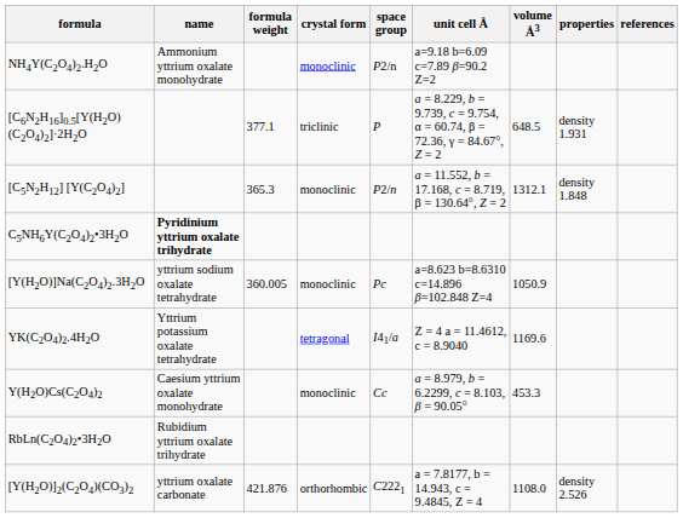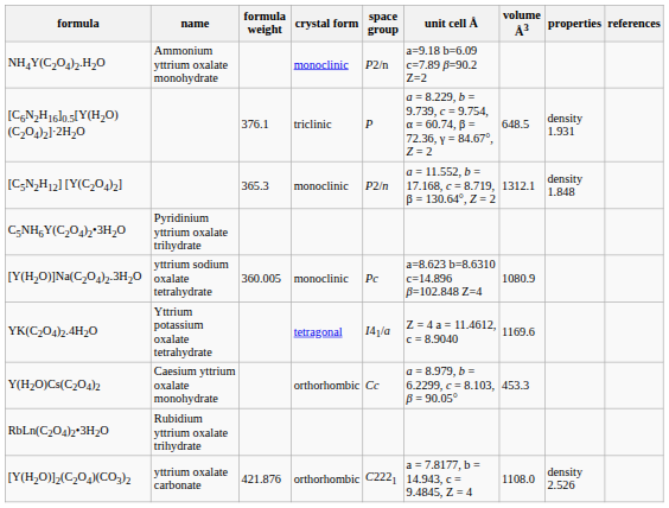[C6N2H16]0.5[Y(H2O)(C2O4)2]·2H2O | formula weight: 377.1 -> 376.1
C5NH6Y(C2O4)2•3H2O | name: bold -> normal
[Y(H2O)]Na(C2O4)2.3H2O | volume Å3: 1050.9 -> 1080.9
Y(H2O)Cs(C2O4)2 | crystal form: monoclinic -> orthorhombic
